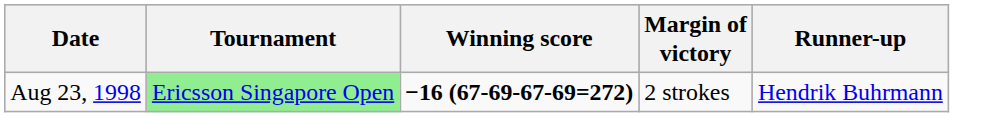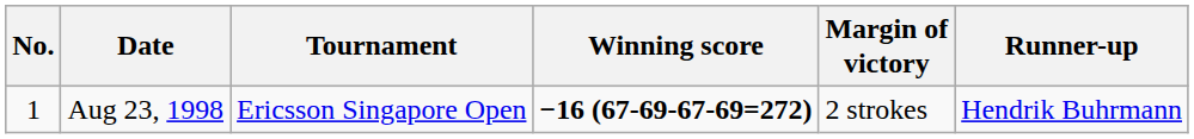+ column: No. | 1
Aug 23, 1998 | Tournament: lightgreen background -> no background
